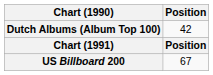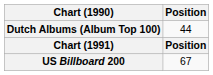Dutch Albums (Album Top 100) | Position: 42 -> 44
